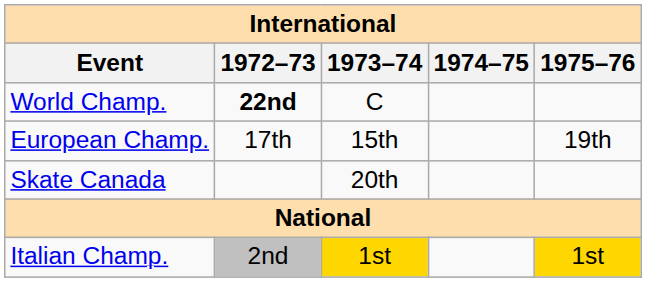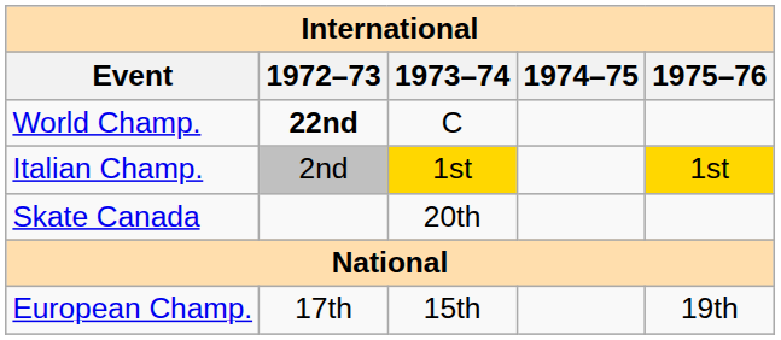rows swapped: European Champ. <-> Italian Champ.
